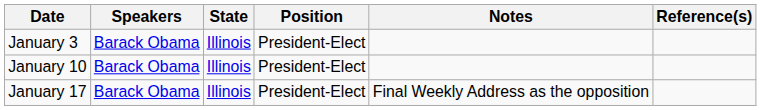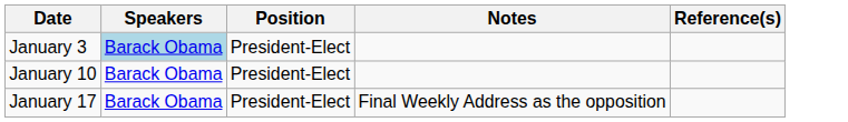- column: State | Illinois | Illinois | Illinois
January 3 | Speakers: no background -> lightblue background
